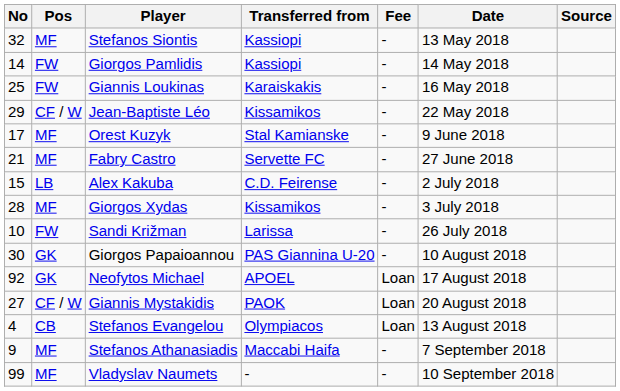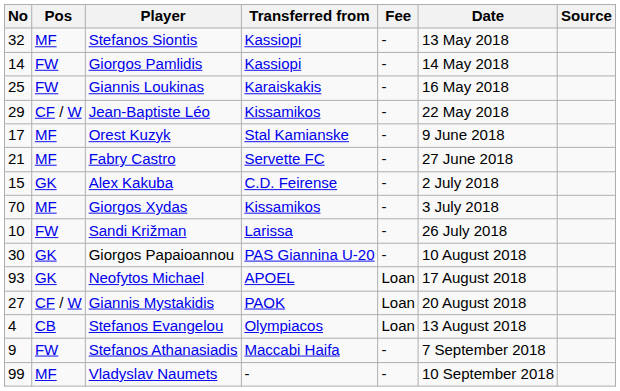Alex Kakuba | Pos: LB -> GK
Giorgos Xydas | No: 28 -> 70
Neofytos Michael | No: 92 -> 93
Stefanos Athanasiadis | Pos: MF -> FW
